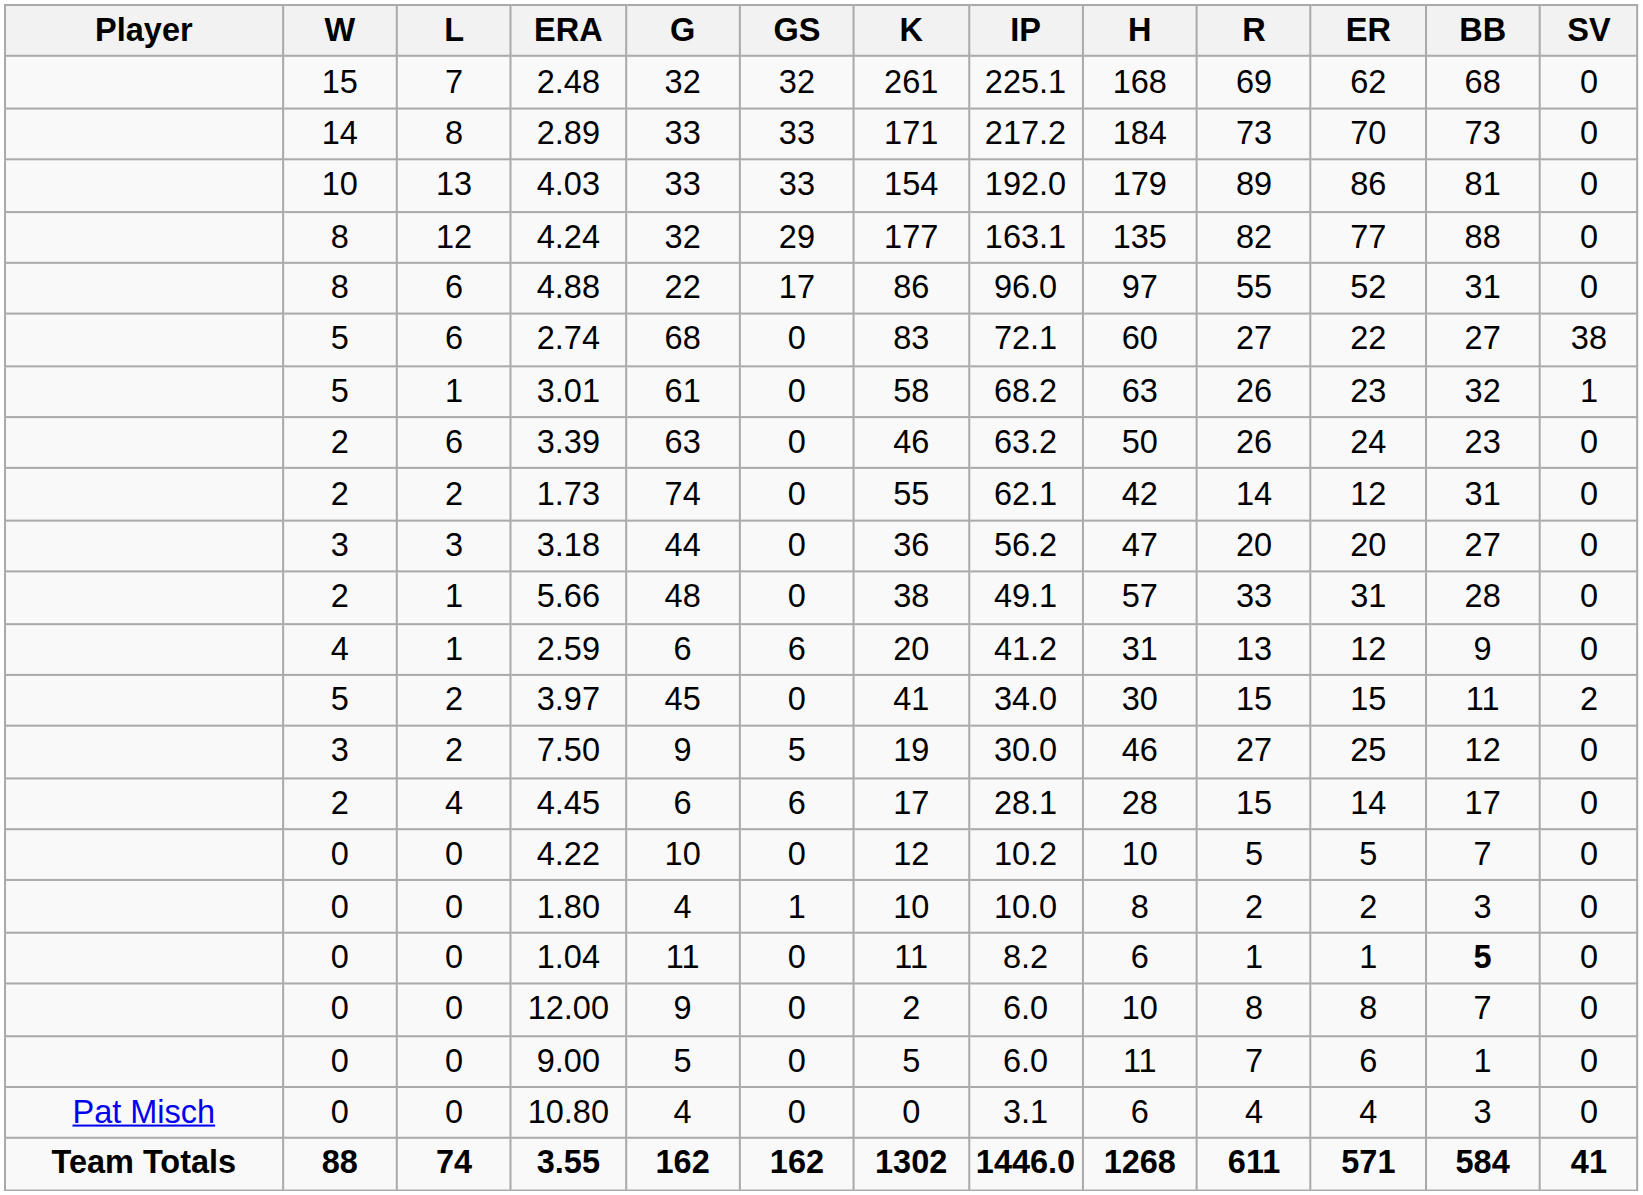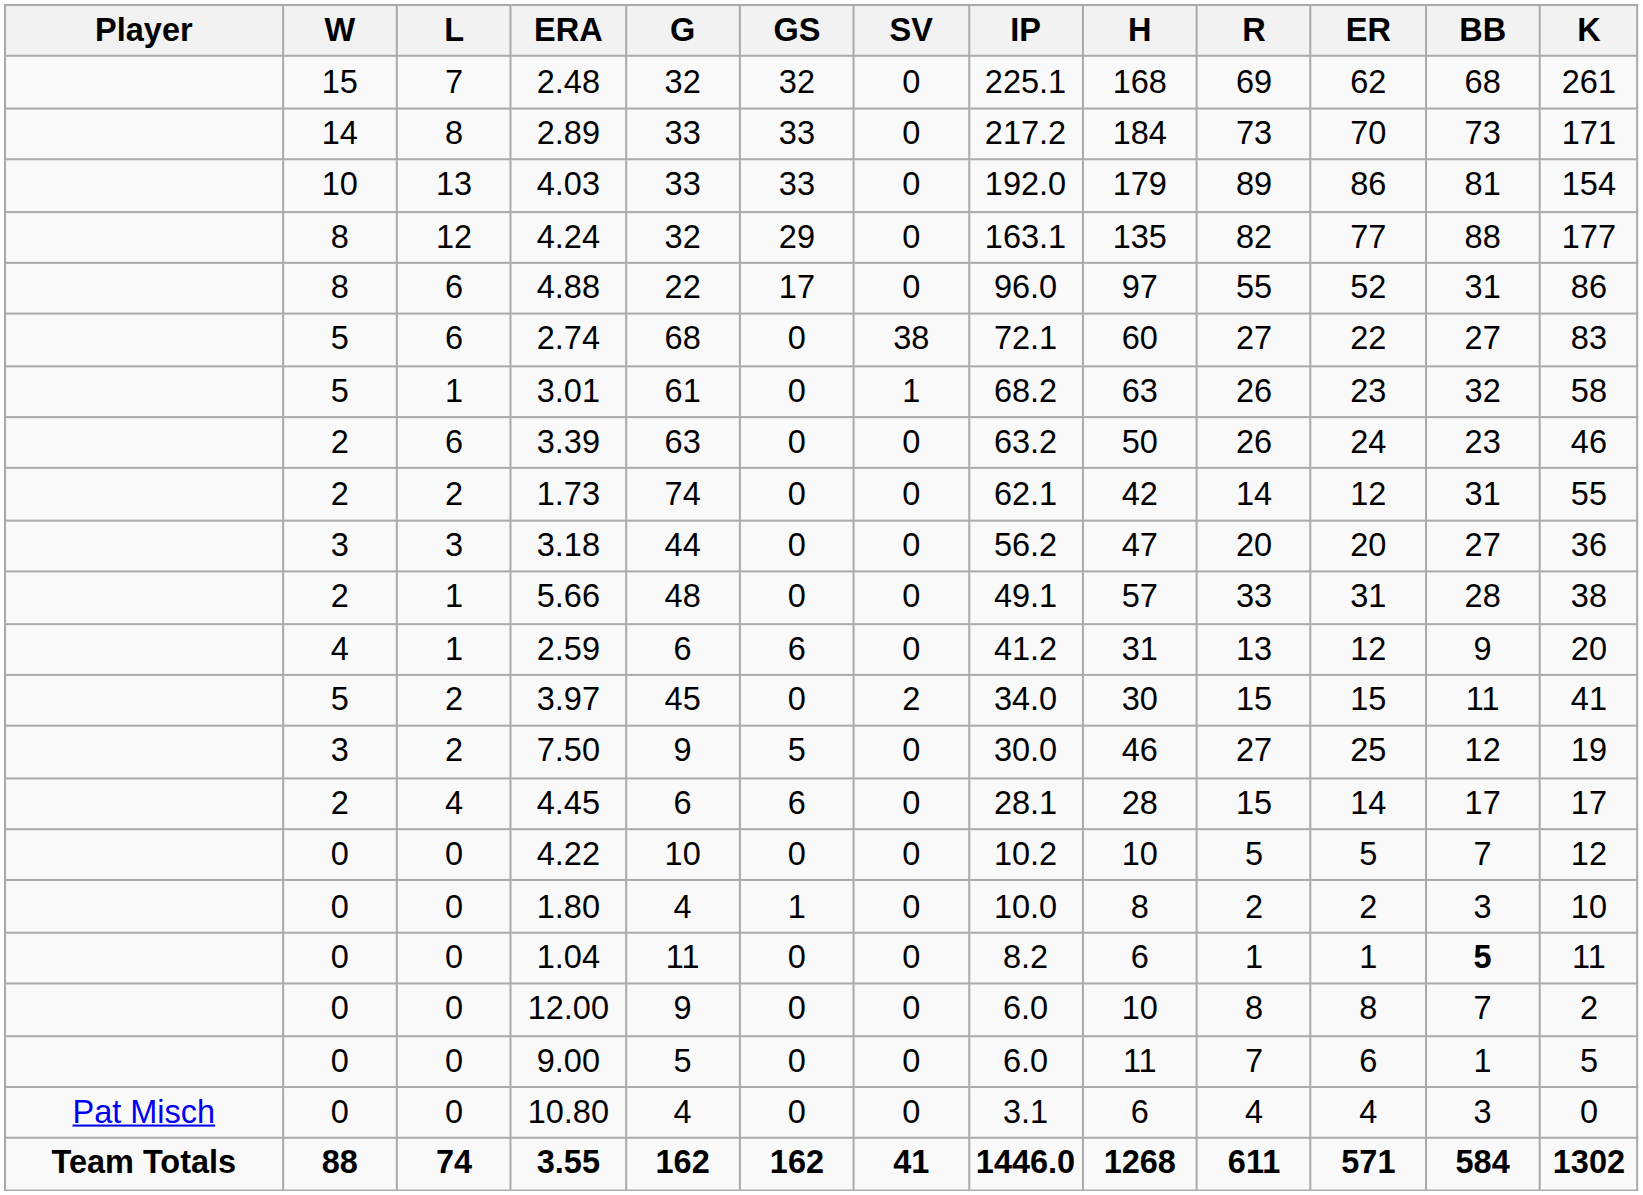columns swapped: SV <-> K
